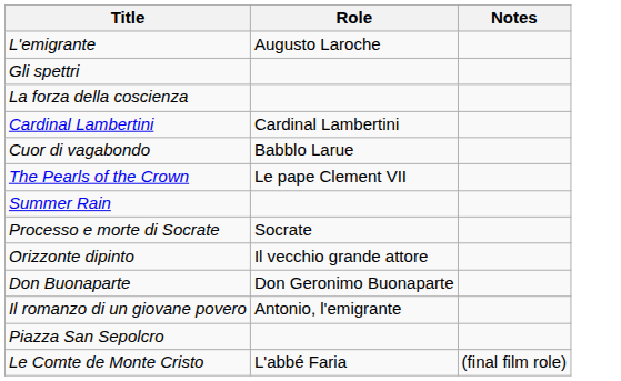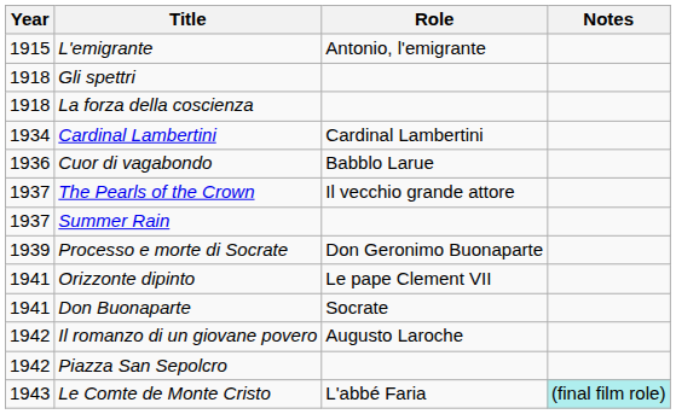+ column: Year | 1915 | 1918 | 1918 | 1934 | 1936 | 1937 | 1937 | 1939 | 1941 | 1941 | 1942 | 1942 | 1943
L'emigrante | Role: Augusto Laroche -> Antonio, l'emigrante
The Pearls of the Crown | Role: Le pape Clement VII -> Il vecchio grande attore
Processo e morte di Socrate | Role: Socrate -> Don Geronimo Buonaparte
Orizzonte dipinto | Role: Il vecchio grande attore -> Le pape Clement VII
Don Buonaparte | Role: Don Geronimo Buonaparte -> Socrate
Il romanzo di un giovane povero | Role: Antonio, l'emigrante -> Augusto Laroche
Le Comte de Monte Cristo | Notes: no background -> paleturquoise background
